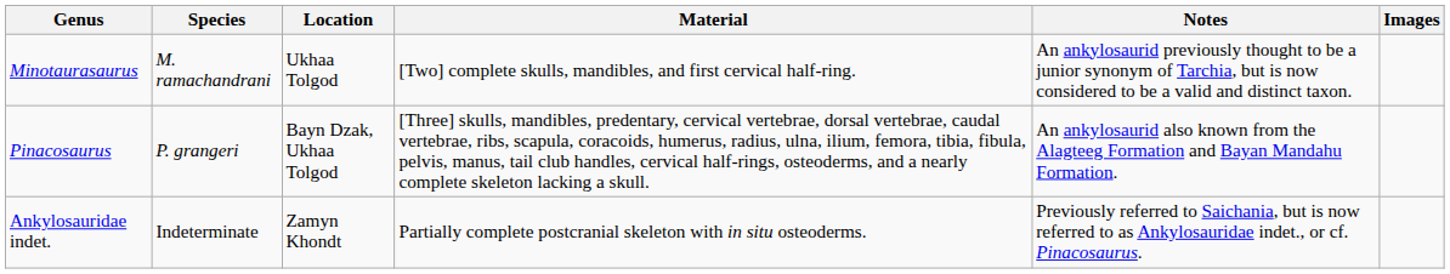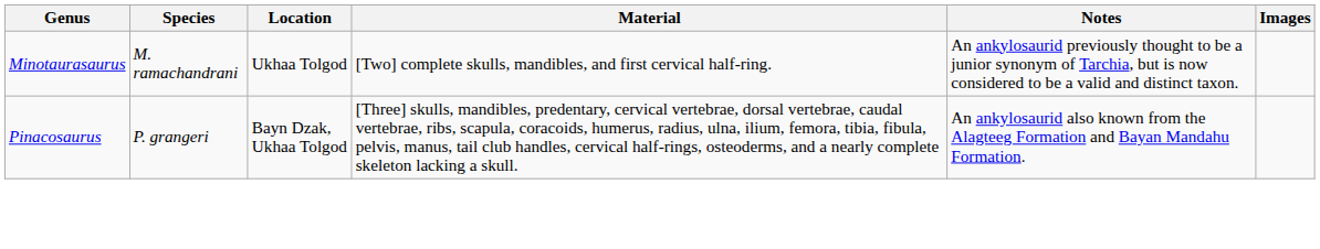- row: Ankylosauridae indet. | Indeterminate | Zamyn Khondt | Partially complete postcranial skeleton with in situ osteoderms. | Previously referred to Saichania, but is now referred to as Ankylosauridae indet., or cf. Pinacosaurus.
